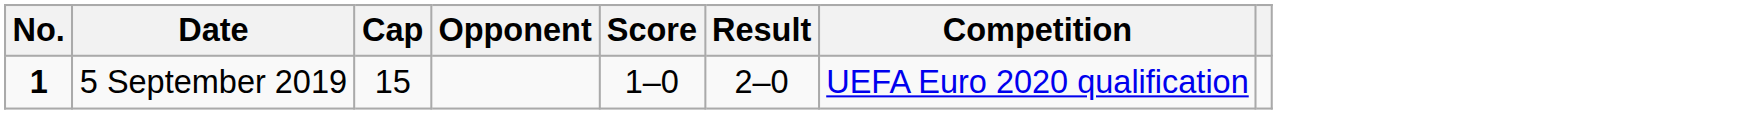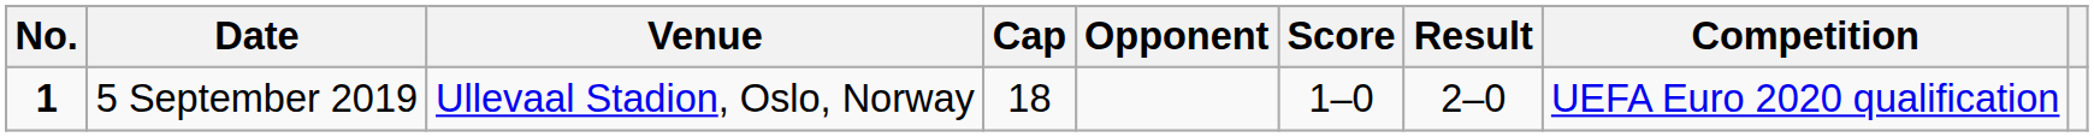+ column: Venue | Ullevaal Stadion, Oslo, Norway
5 September 2019 | Cap: 15 -> 18
